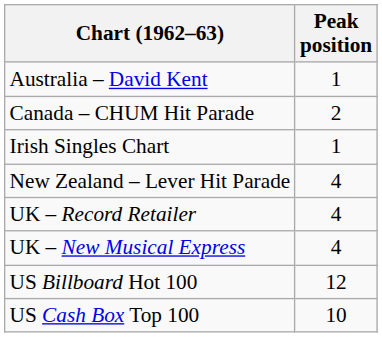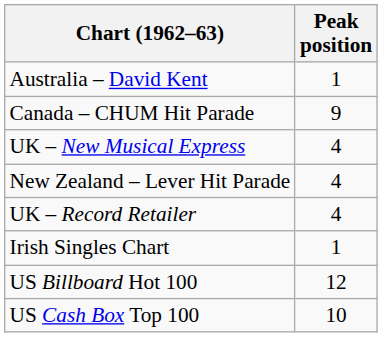Canada – CHUM Hit Parade | Peak position: 2 -> 9
rows swapped: Irish Singles Chart <-> UK – New Musical Express
